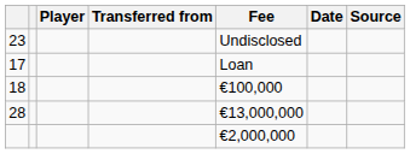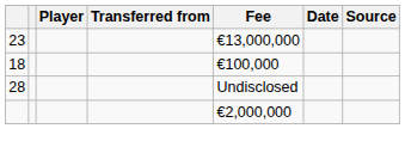23 | Fee: Undisclosed -> €13,000,000
- row: 17 | Loan
28 | Fee: €13,000,000 -> Undisclosed
